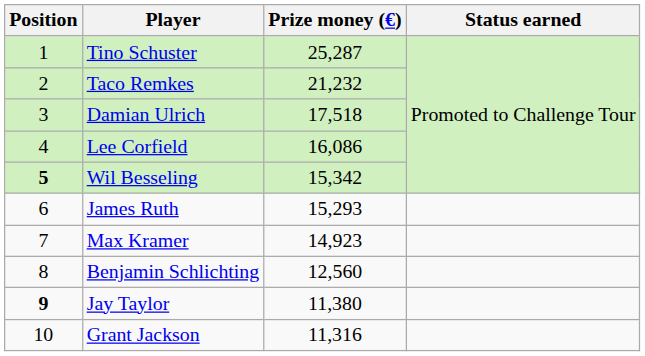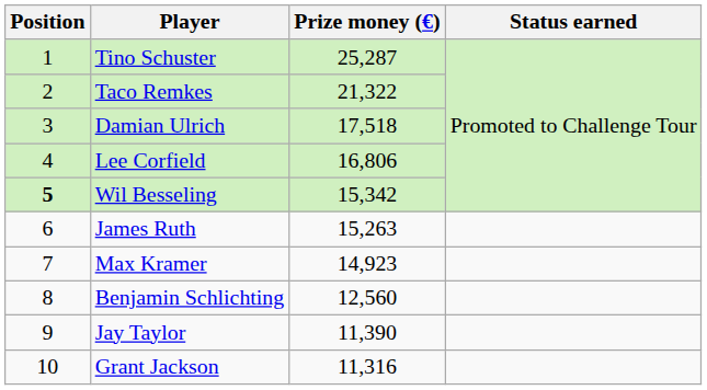Taco Remkes | Prize money (€): 21,232 -> 21,322
Lee Corfield | Prize money (€): 16,086 -> 16,806
James Ruth | Prize money (€): 15,293 -> 15,263
Jay Taylor | Position: bold -> normal
Jay Taylor | Prize money (€): 11,380 -> 11,390
